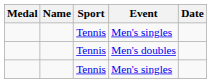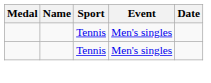- row: Tennis | Men's doubles
